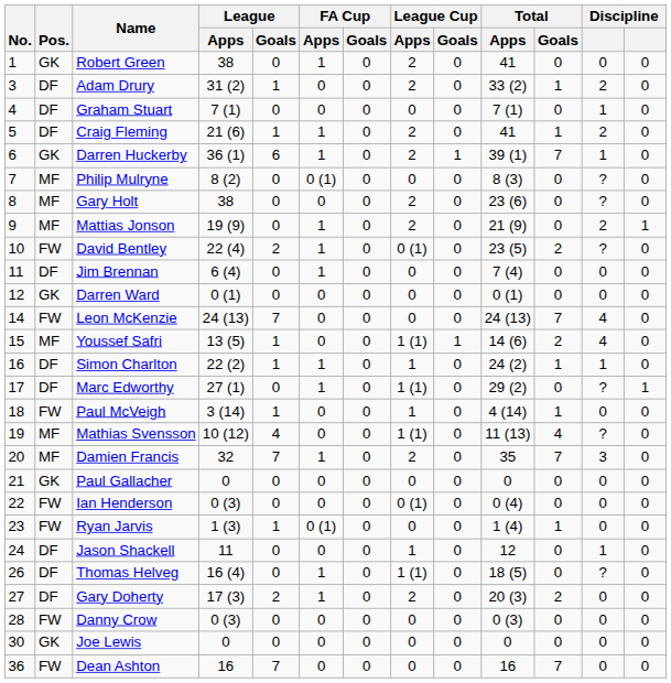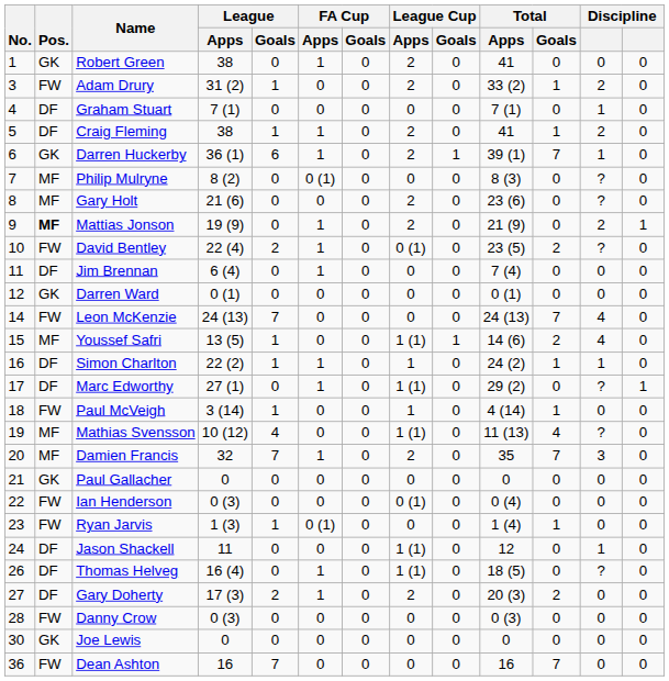Adam Drury | Pos.: DF -> FW
Craig Fleming | League / Apps: 21 (6) -> 38
Gary Holt | League / Apps: 38 -> 21 (6)
Mattias Jonson | Pos.: normal -> bold
Jason Shackell | League Cup / Apps: 1 -> 1 (1)
